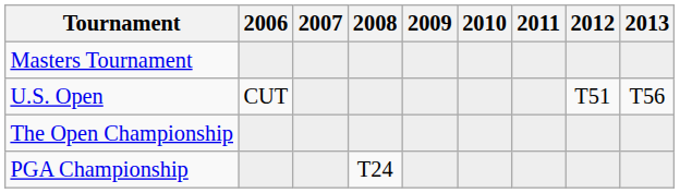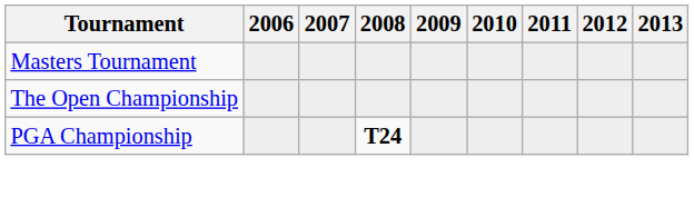- row: U.S. Open | CUT | T51 | T56
PGA Championship | 2008: normal -> bold
